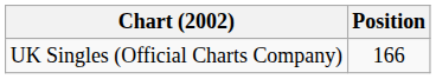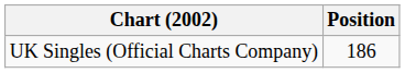UK Singles (Official Charts Company) | Position: 166 -> 186
